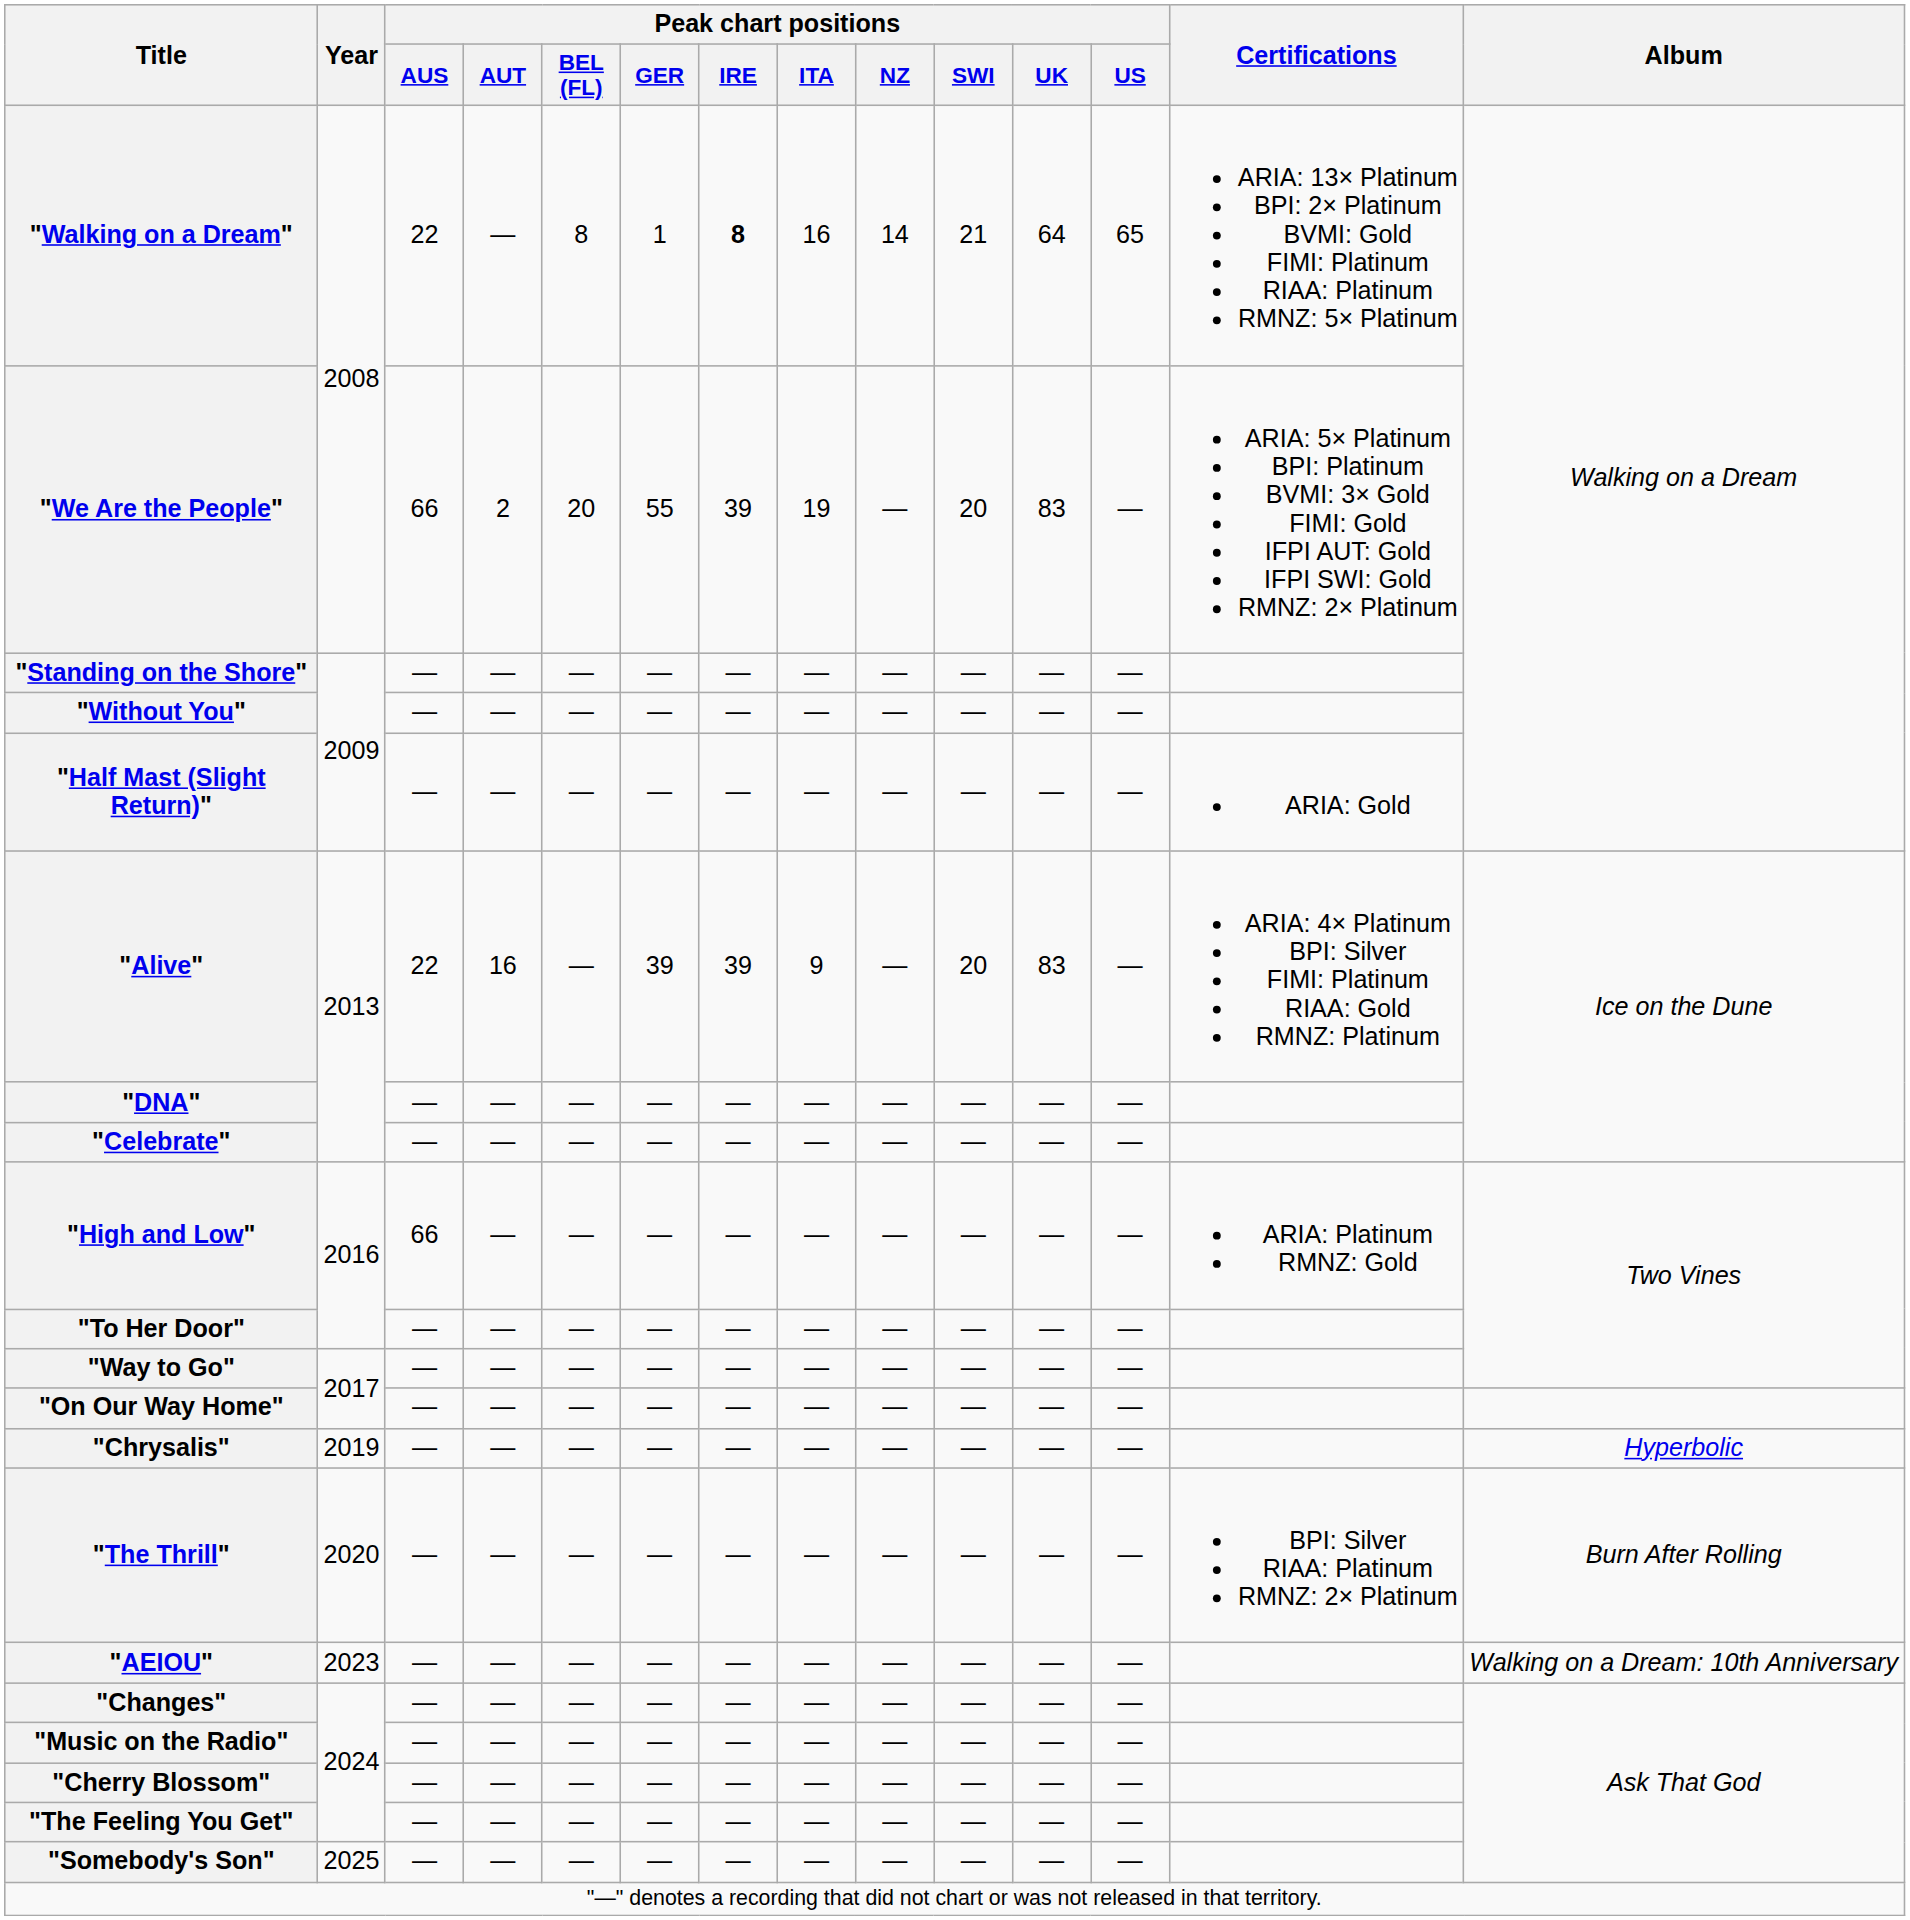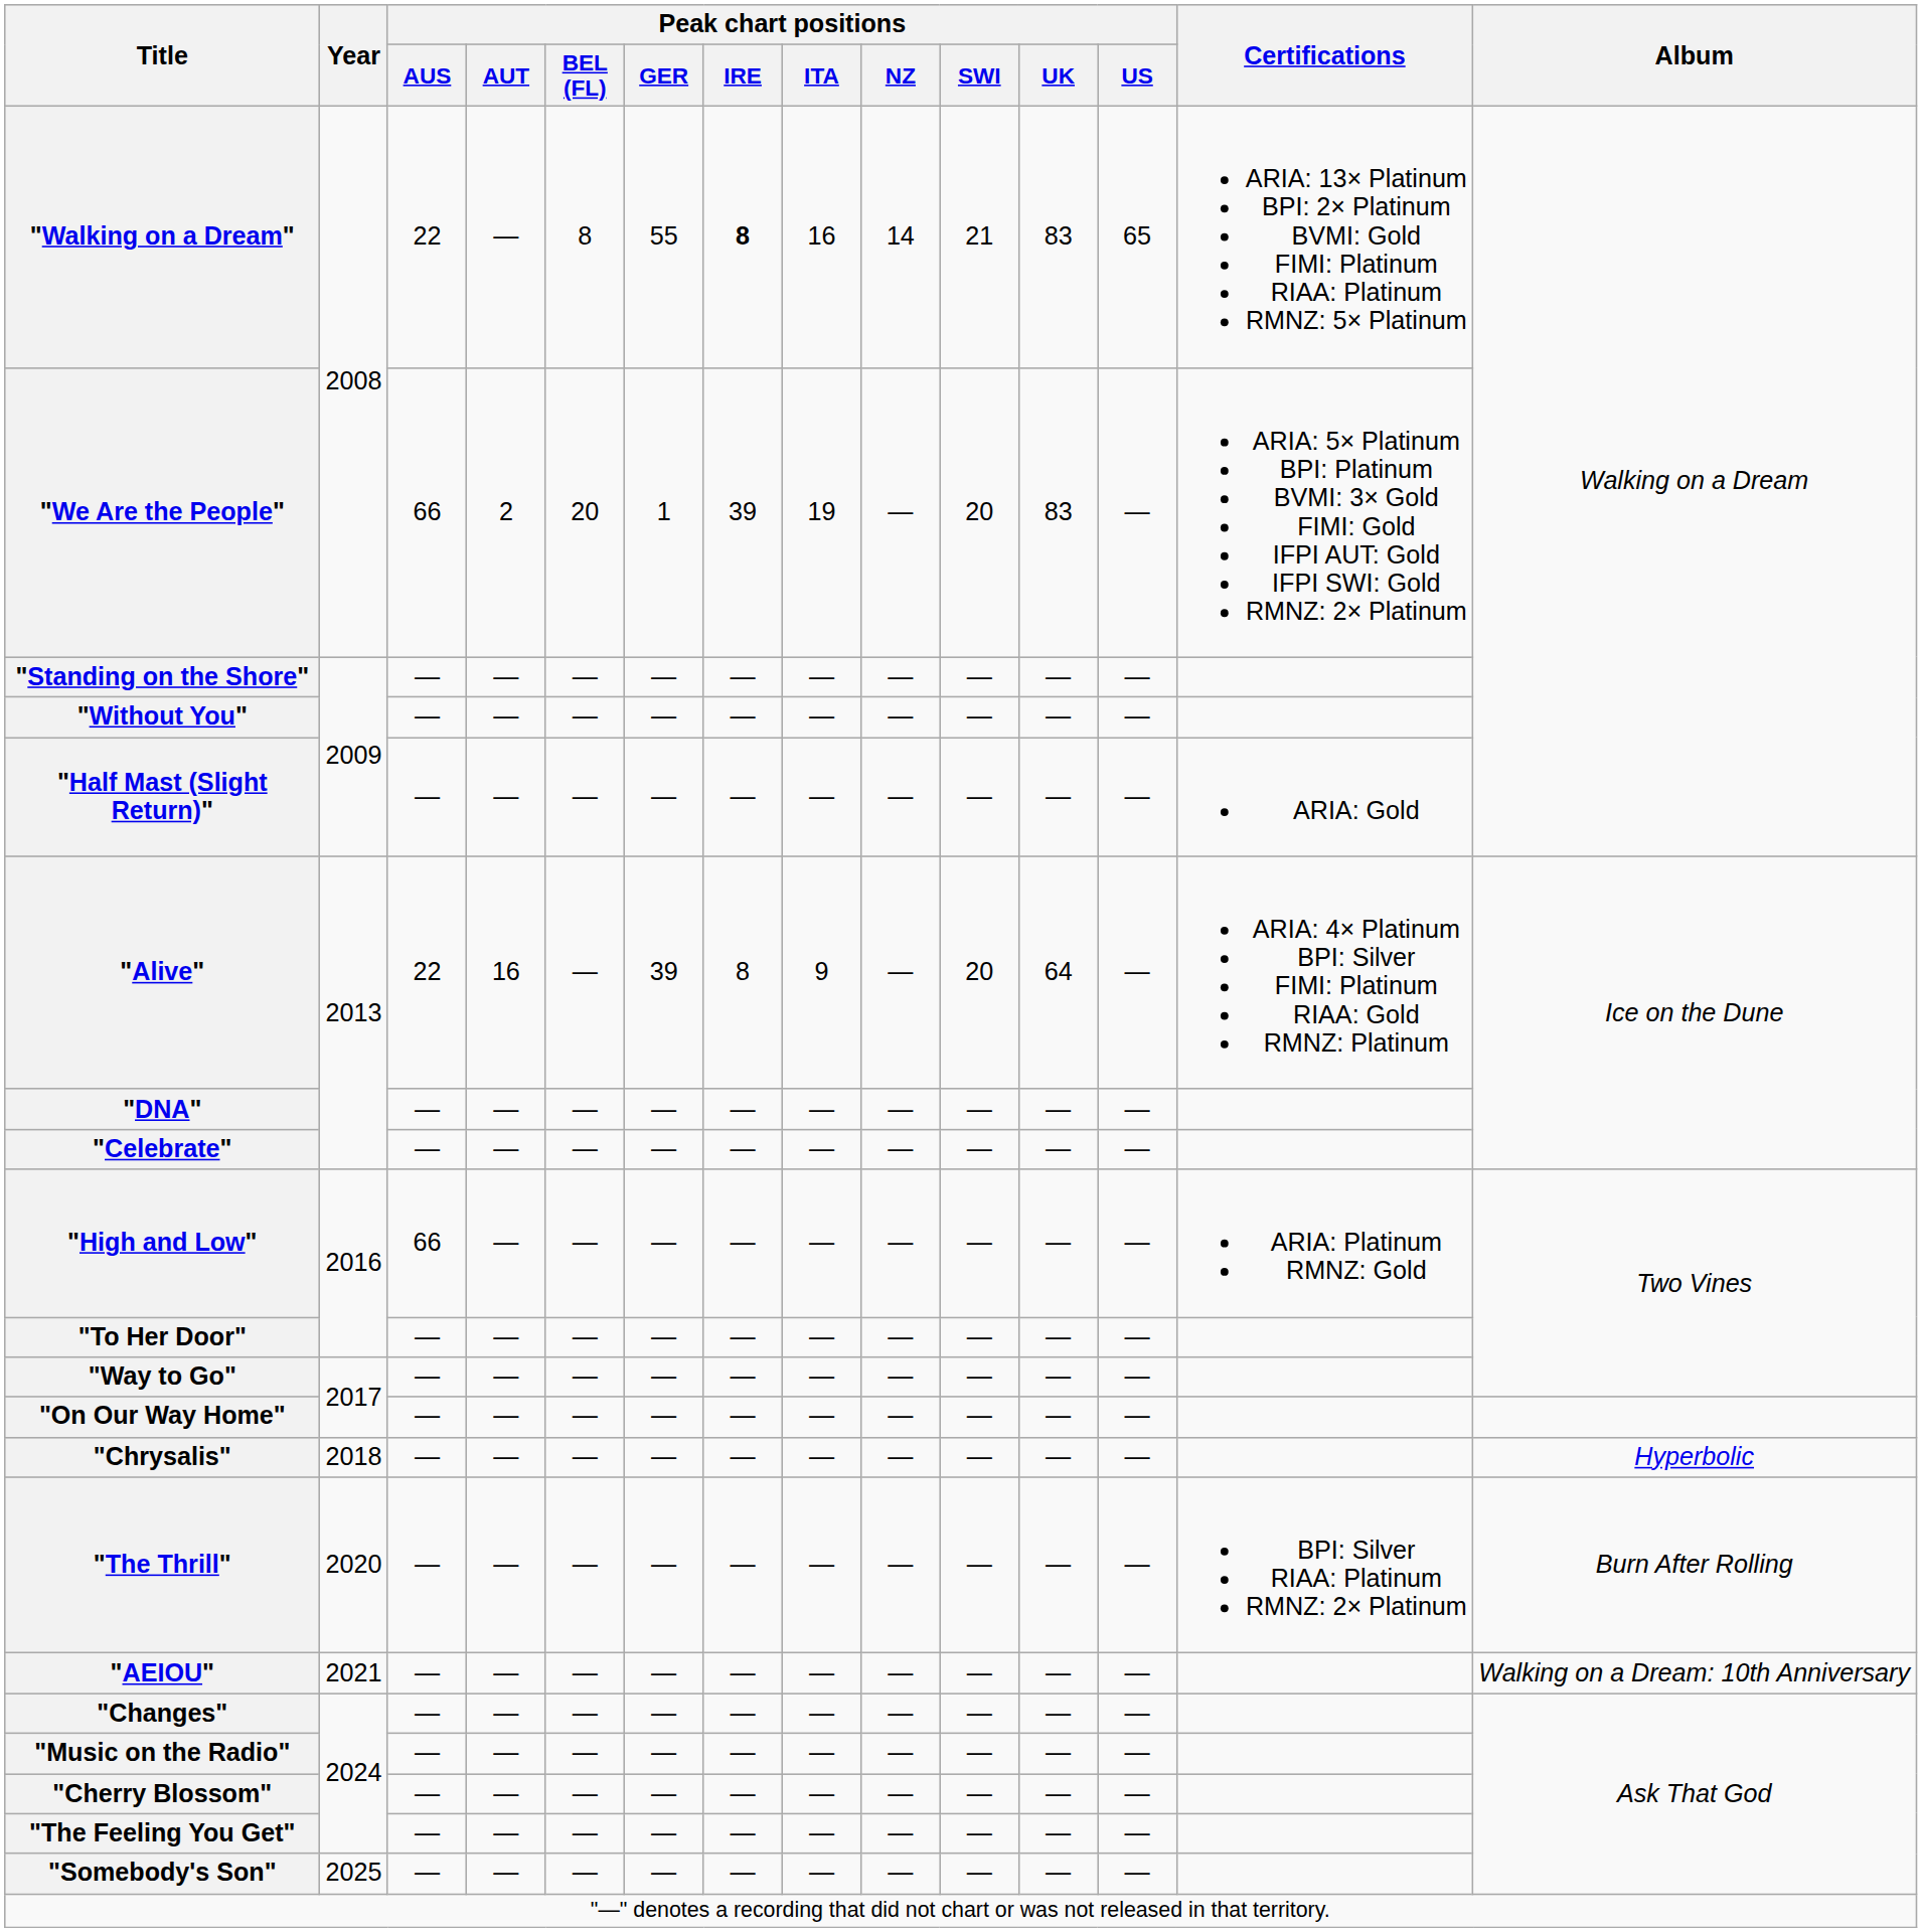"Walking on a Dream" | Peak chart positions / GER: 1 -> 55
"Walking on a Dream" | Peak chart positions / UK: 64 -> 83
"We Are the People" | Peak chart positions / GER: 55 -> 1
"Alive" | Peak chart positions / IRE: 39 -> 8
"Alive" | Peak chart positions / UK: 83 -> 64
"Chrysalis" | Year: 2019 -> 2018
"AEIOU" | Year: 2023 -> 2021
